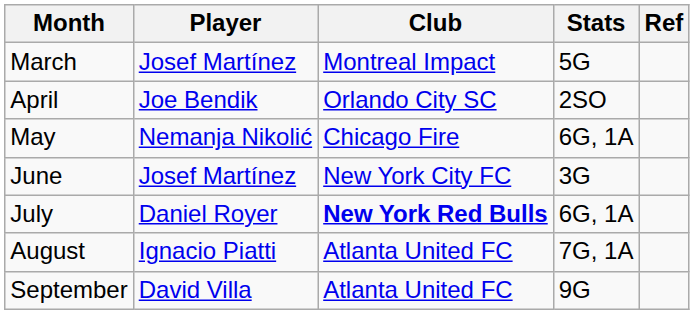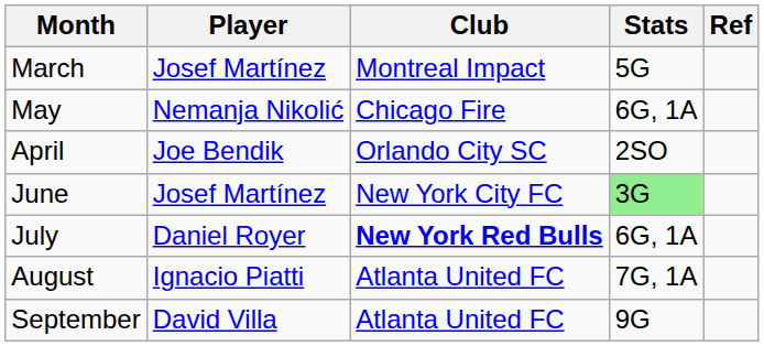rows swapped: April <-> May
June | Stats: no background -> lightgreen background
